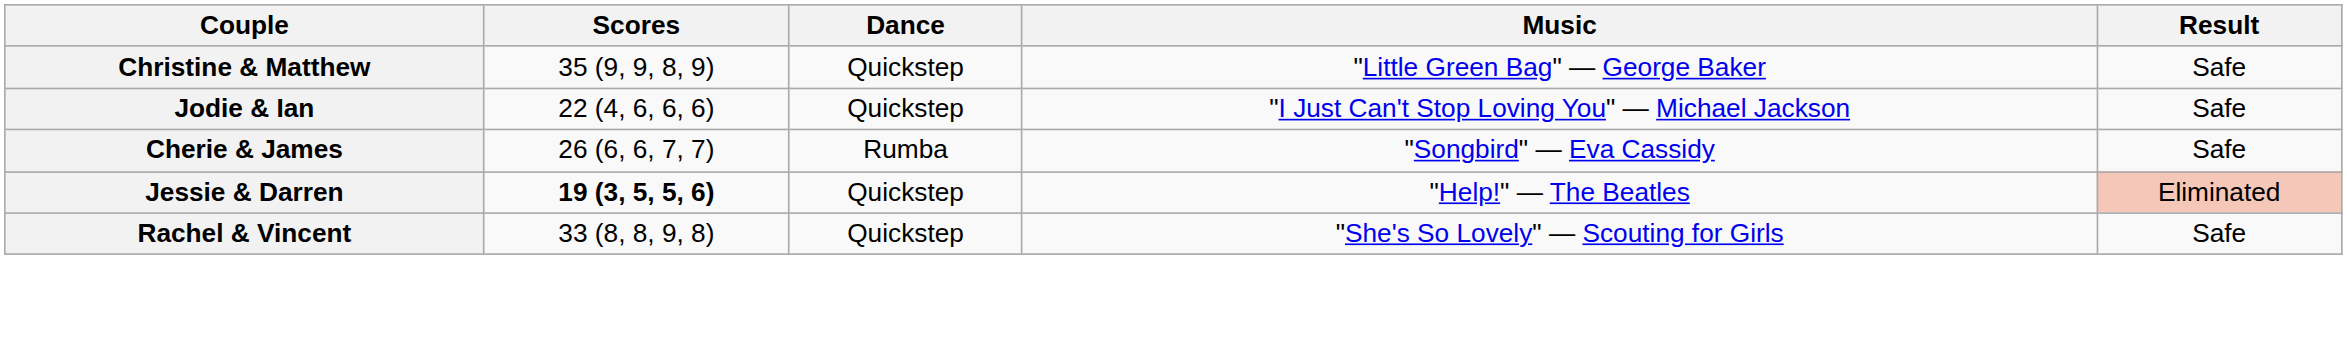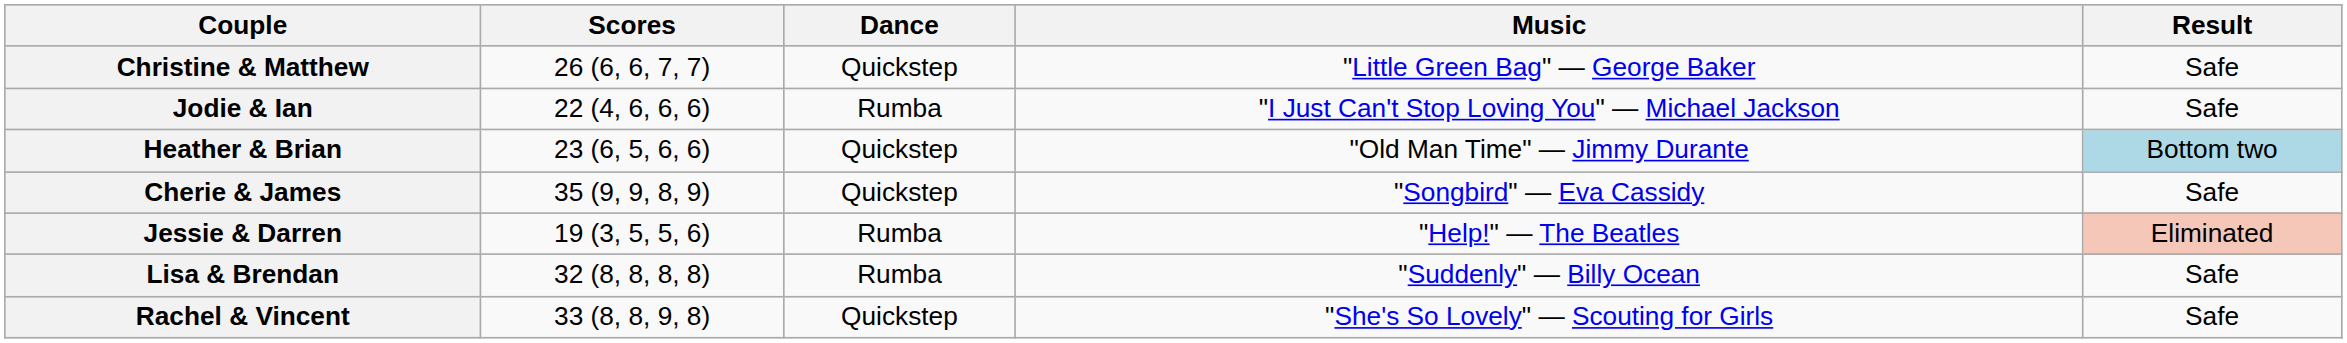Christine & Matthew | Scores: 35 (9, 9, 8, 9) -> 26 (6, 6, 7, 7)
Jodie & Ian | Dance: Quickstep -> Rumba
+ row: Heather & Brian | 23 (6, 5, 6, 6) | Quickstep | "Old Man Time" — Jimmy Durante | Bottom two
Cherie & James | Scores: 26 (6, 6, 7, 7) -> 35 (9, 9, 8, 9)
Cherie & James | Dance: Rumba -> Quickstep
Jessie & Darren | Scores: bold -> normal
Jessie & Darren | Dance: Quickstep -> Rumba
+ row: Lisa & Brendan | 32 (8, 8, 8, 8) | Rumba | "Suddenly" — Billy Ocean | Safe
